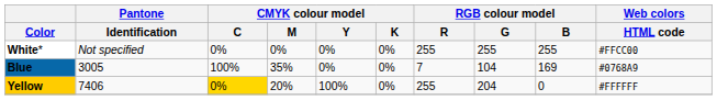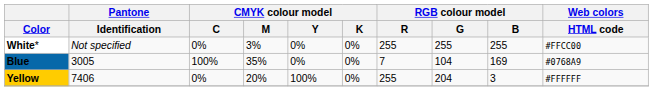White* | CMYK colour model / M: 0% -> 3%
Yellow | CMYK colour model / C: gold background -> no background
Yellow | RGB colour model / B: 0 -> 3
